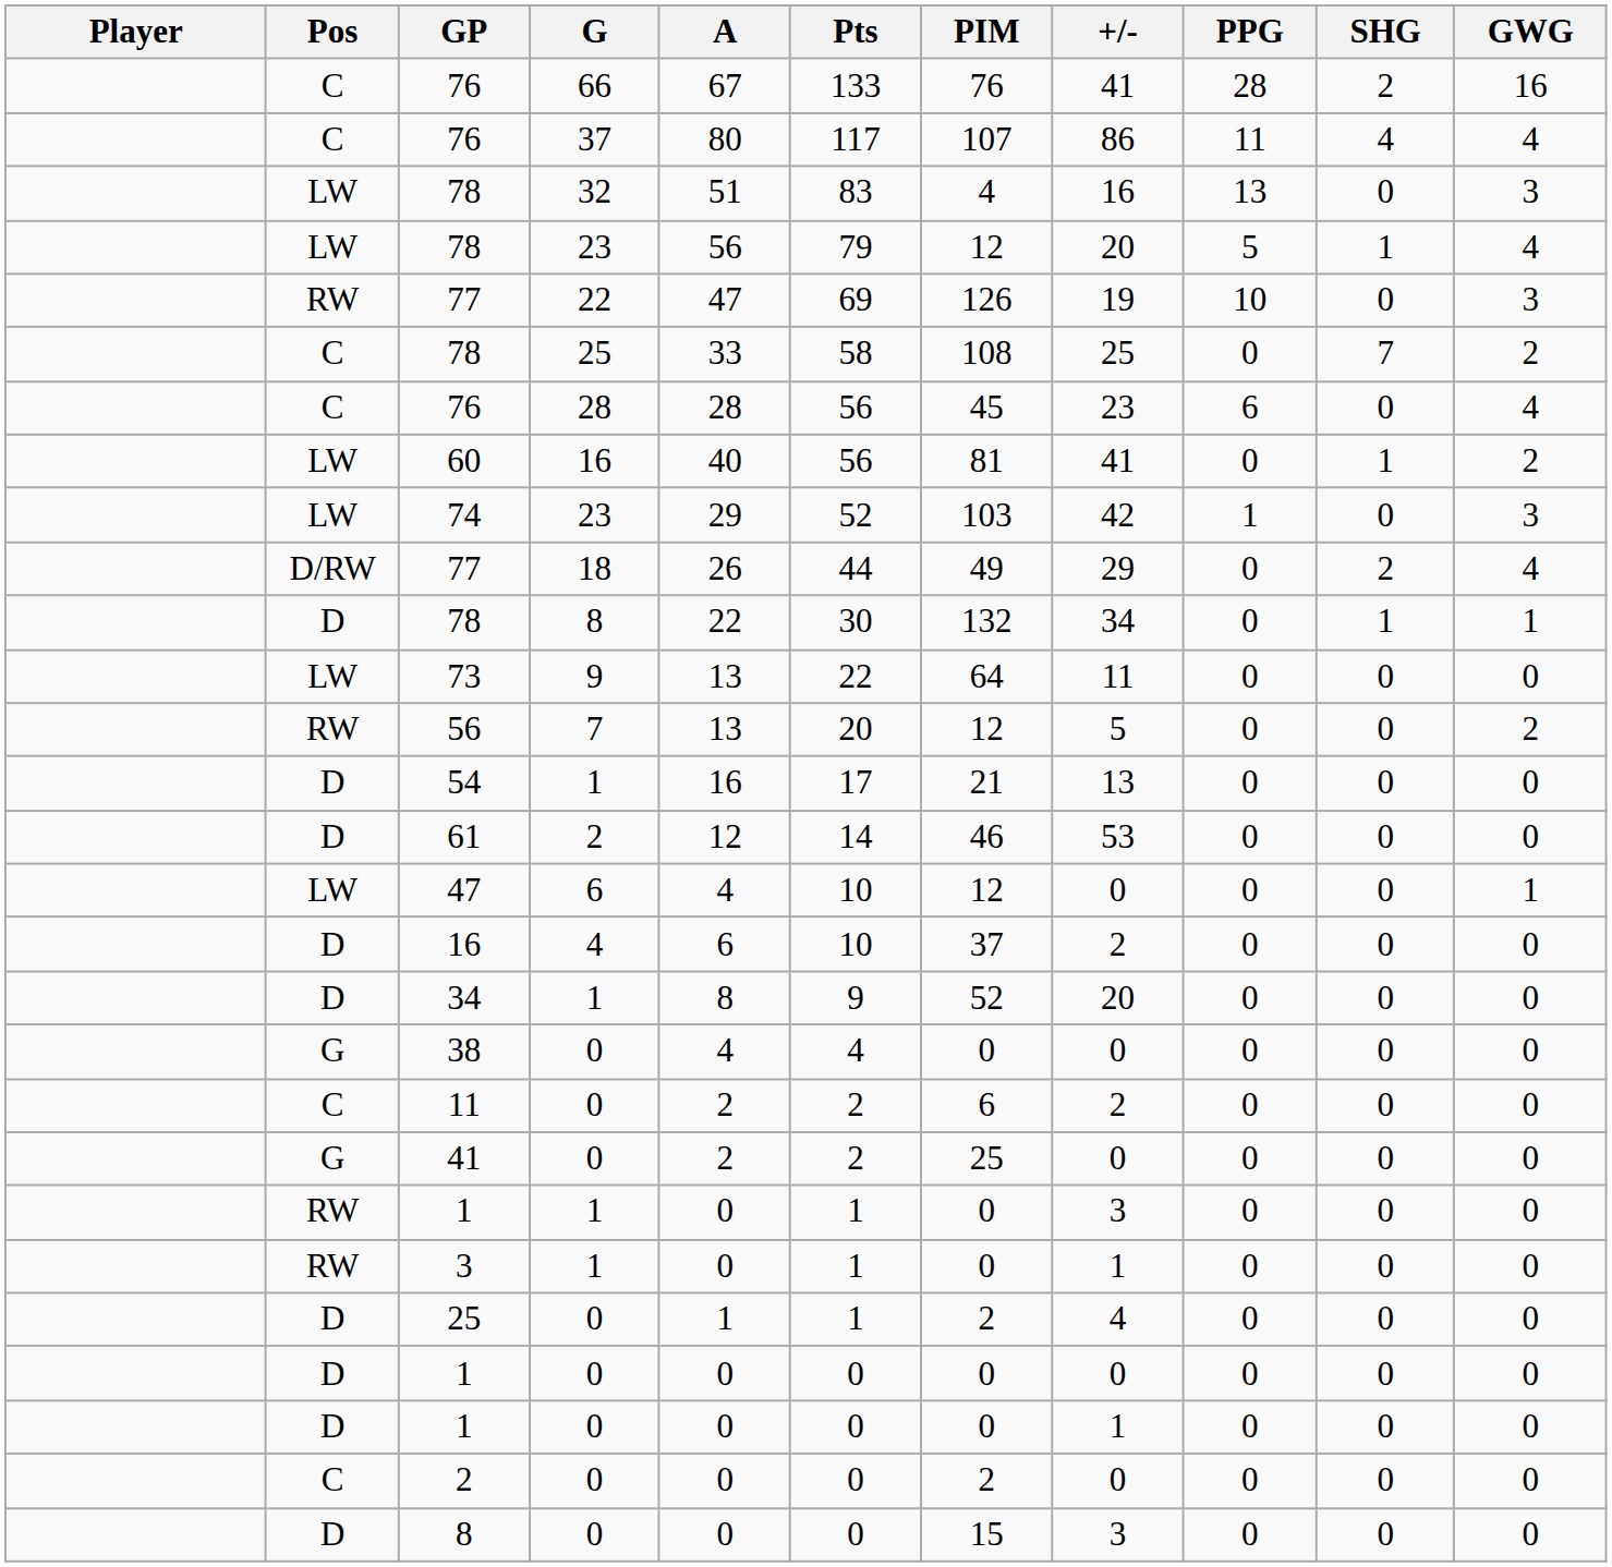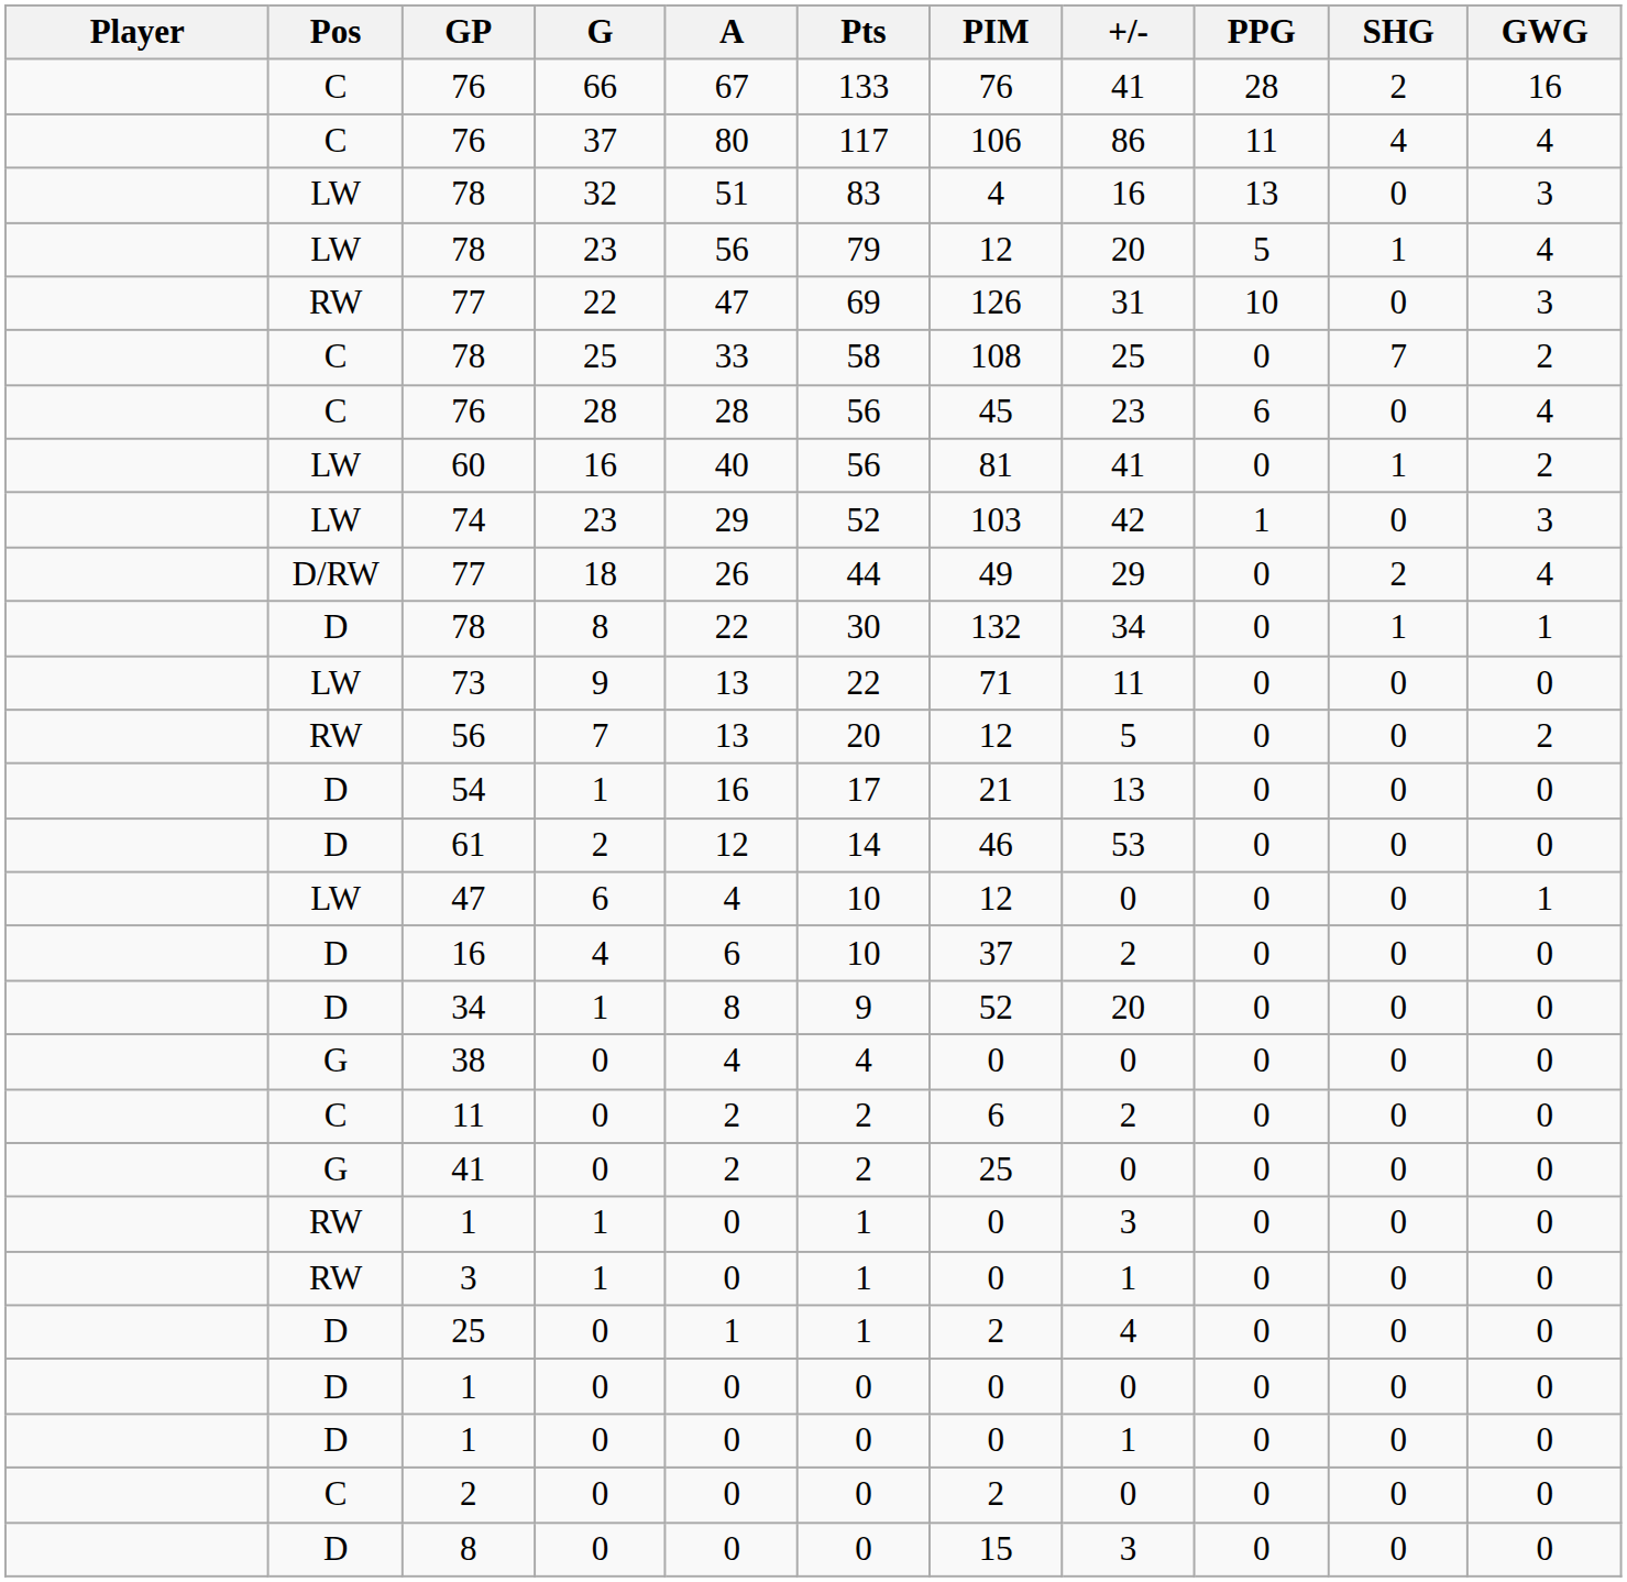76 / 37 | PIM: 107 -> 106
77 / 22 | +/-: 19 -> 31
73 | PIM: 64 -> 71
